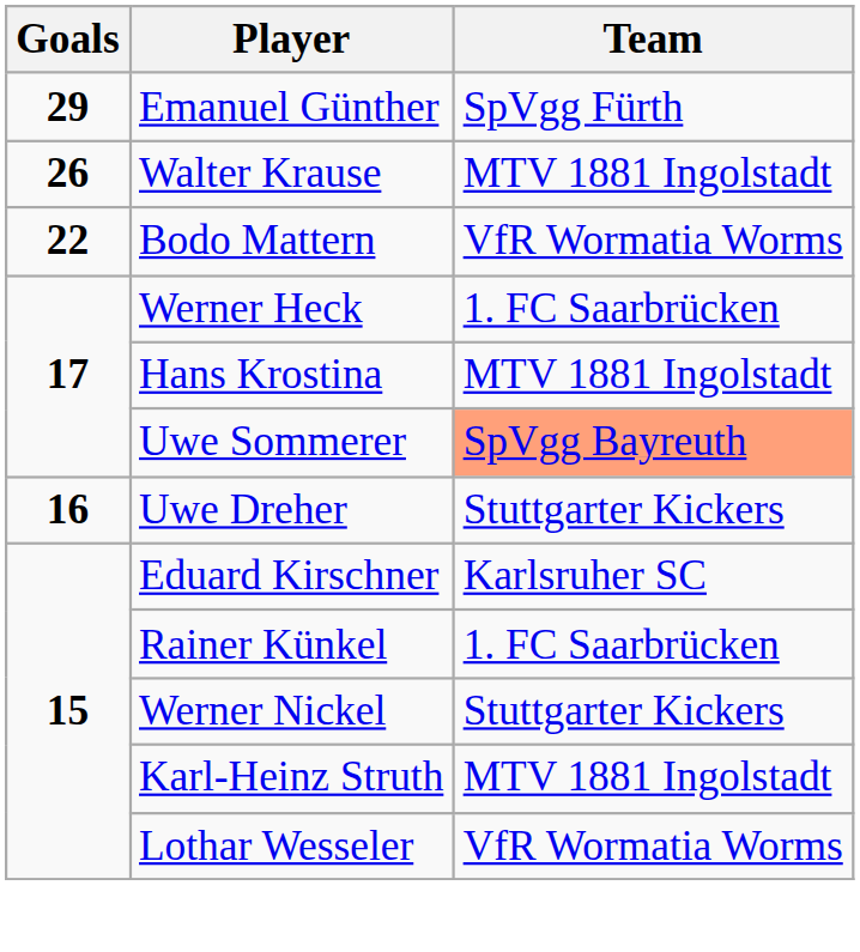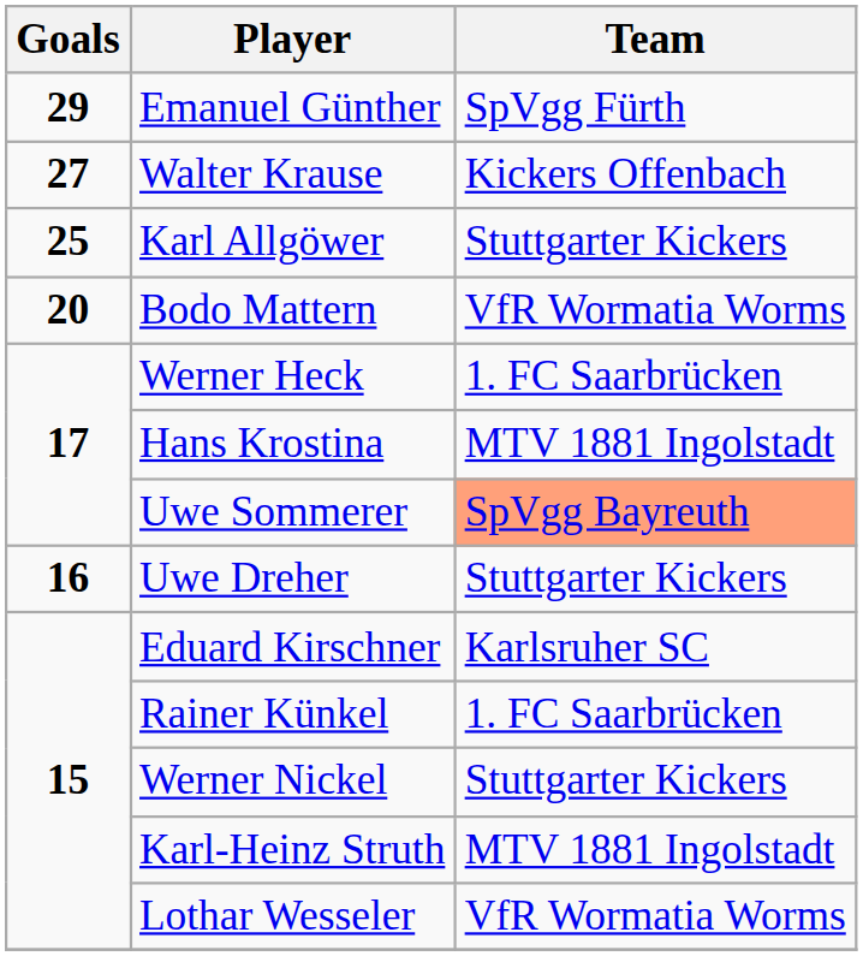Walter Krause | Goals: 26 -> 27
Walter Krause | Team: MTV 1881 Ingolstadt -> Kickers Offenbach
+ row: 25 | Karl Allgöwer | Stuttgarter Kickers
Bodo Mattern | Goals: 22 -> 20
